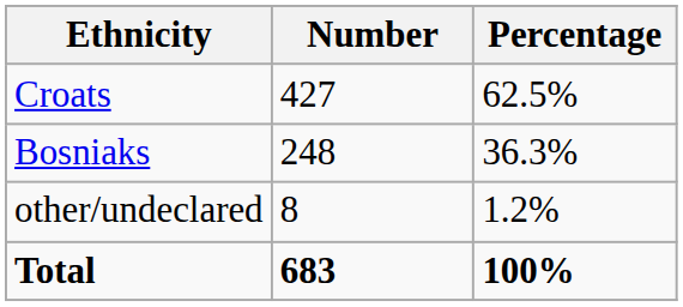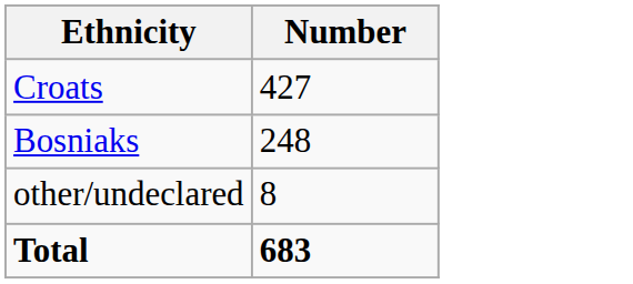- column: Percentage | 62.5% | 36.3% | 1.2% | 100%
